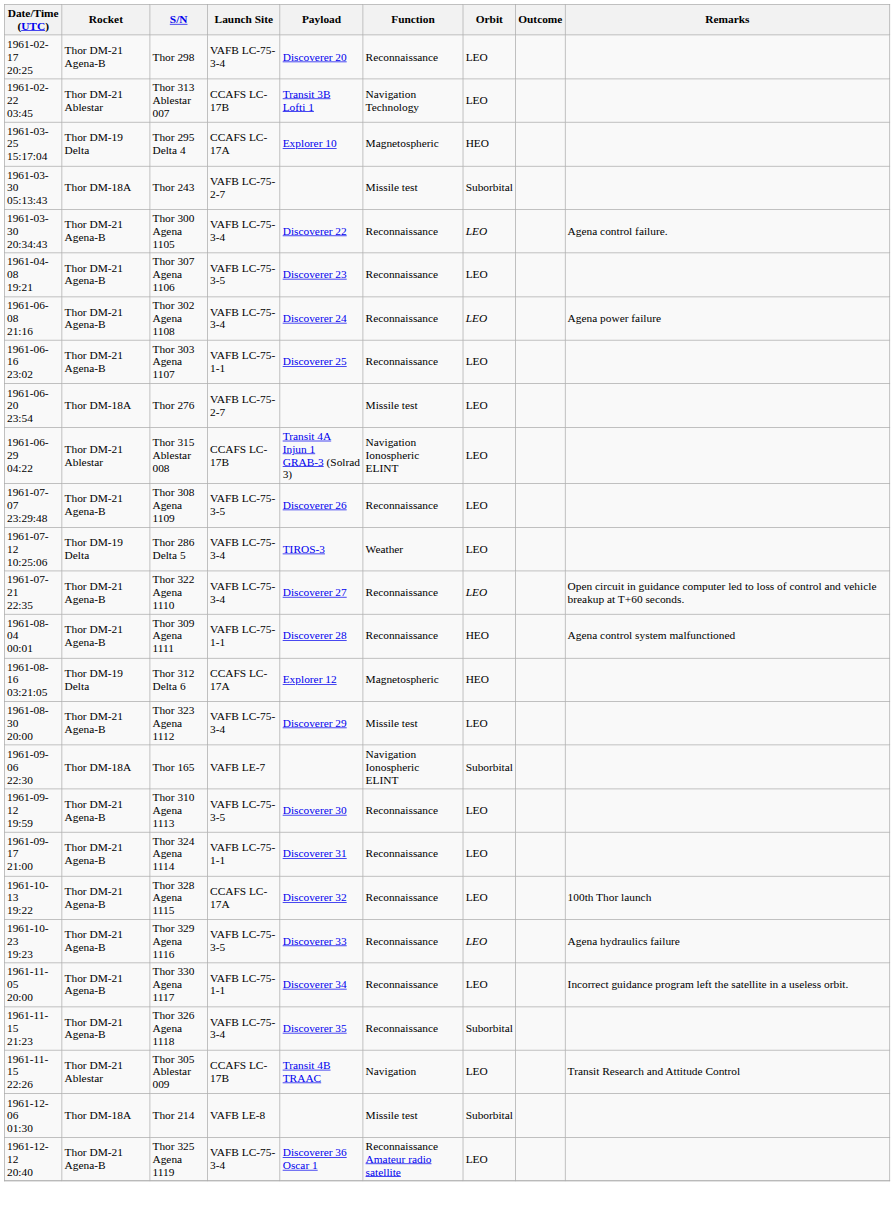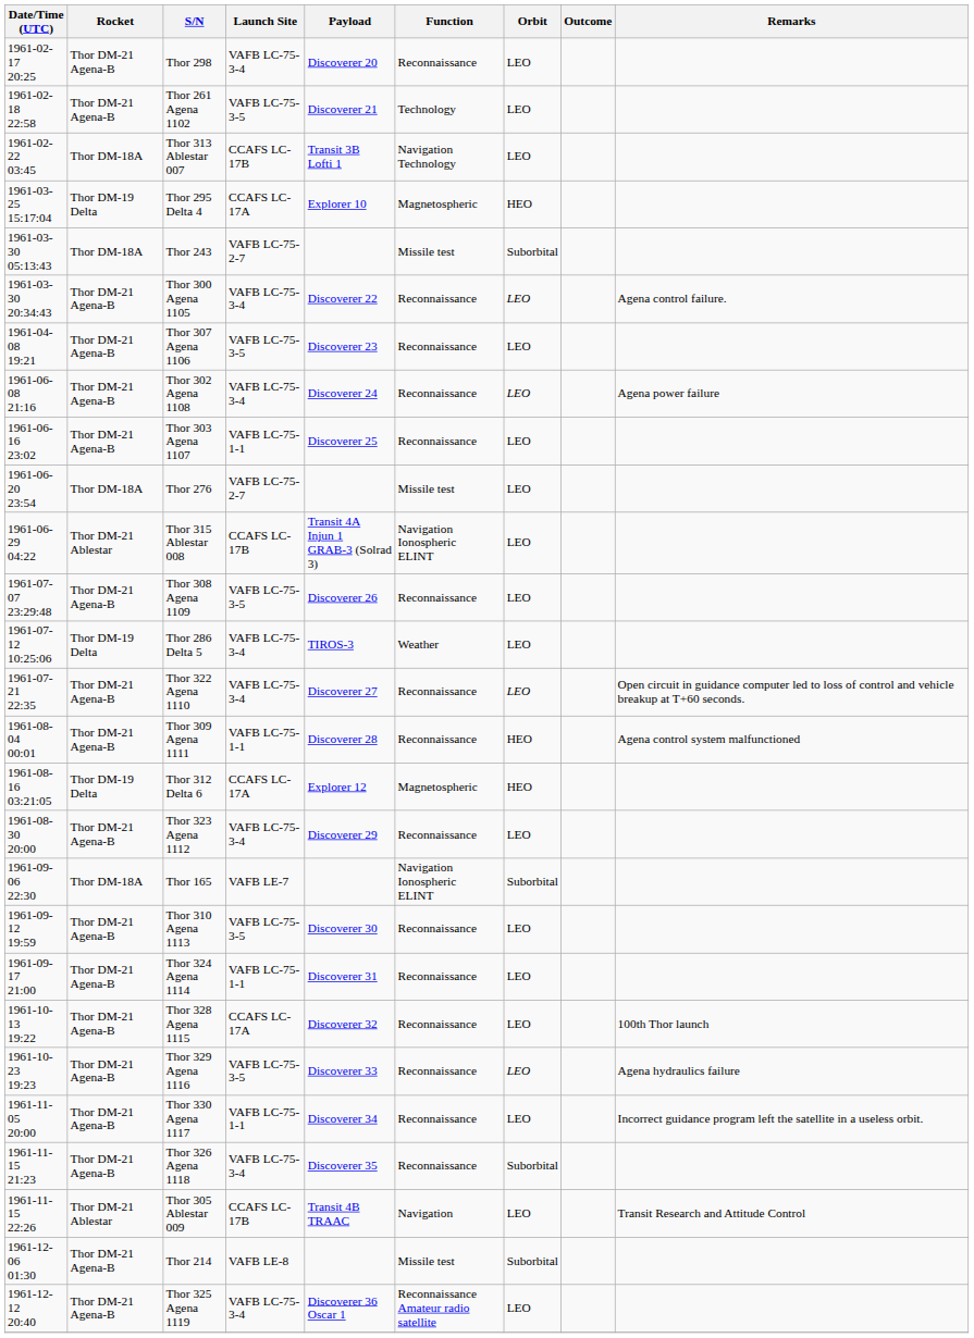+ row: 1961-02-18 22:58 | Thor DM-21 Agena-B | Thor 261 Agena 1102 | VAFB LC-75-3-5 | Discoverer 21 | Technology | LEO
Thor 313 Ablestar 007 | Rocket: Thor DM-21 Ablestar -> Thor DM-18A
Thor 323 Agena 1112 | Function: Missile test -> Reconnaissance
Thor 214 | Rocket: Thor DM-18A -> Thor DM-21 Agena-B
